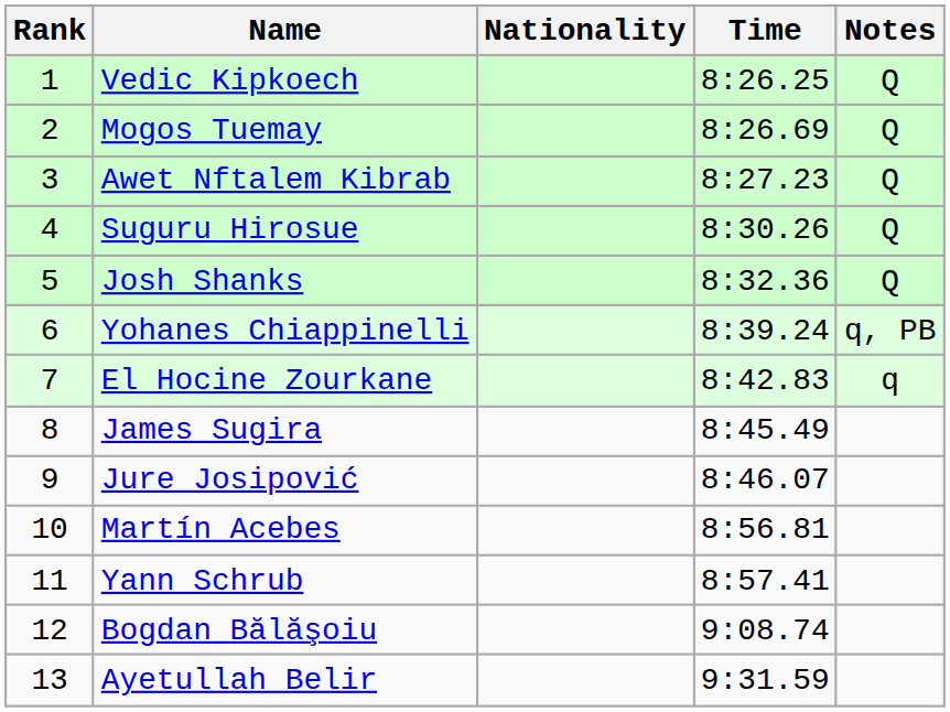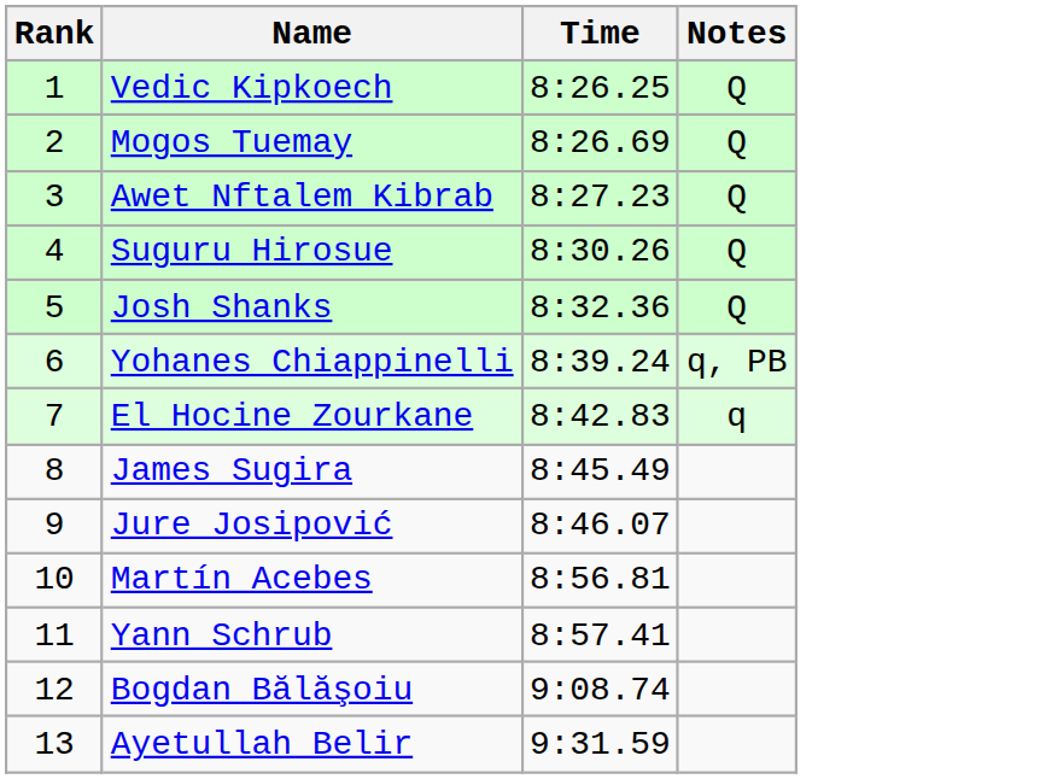- column: Nationality
